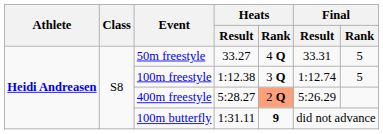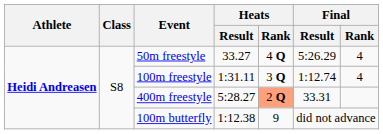50m freestyle | Final / Result: 33.31 -> 5:26.29
50m freestyle | Final / Rank: 5 -> 4
100m freestyle | Heats / Result: 1:12.38 -> 1:31.11
100m freestyle | Final / Rank: 5 -> 4
400m freestyle | Final / Result: 5:26.29 -> 33.31
100m butterfly | Heats / Result: 1:31.11 -> 1:12.38
100m butterfly | Heats / Rank: bold -> normal
